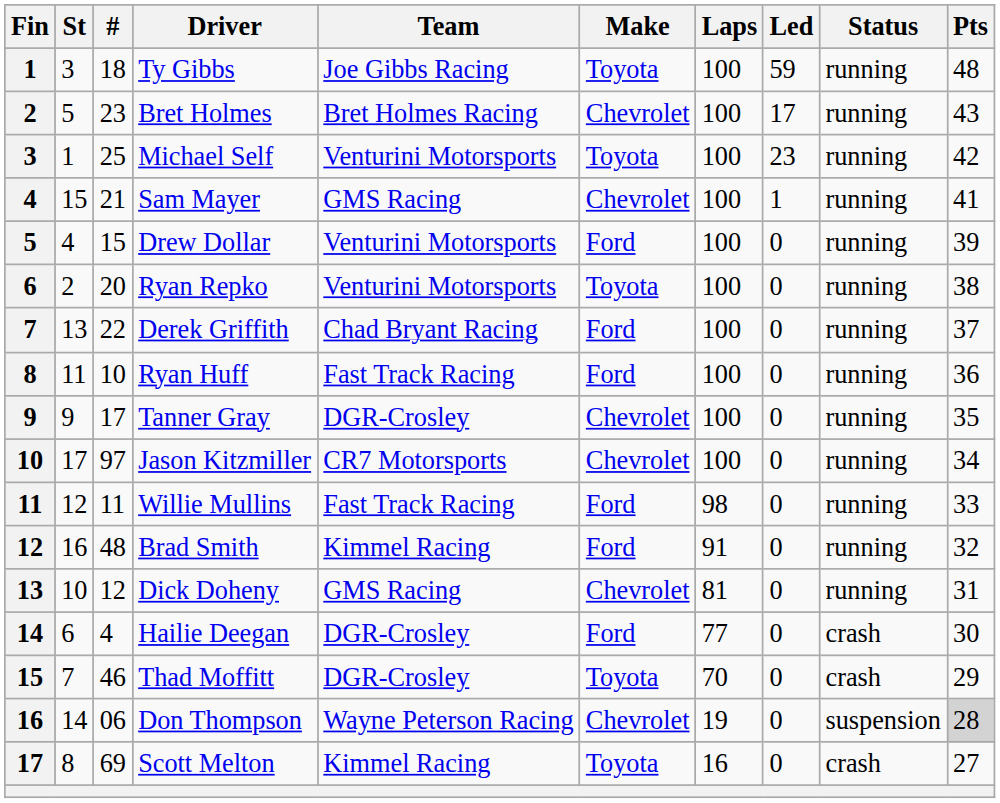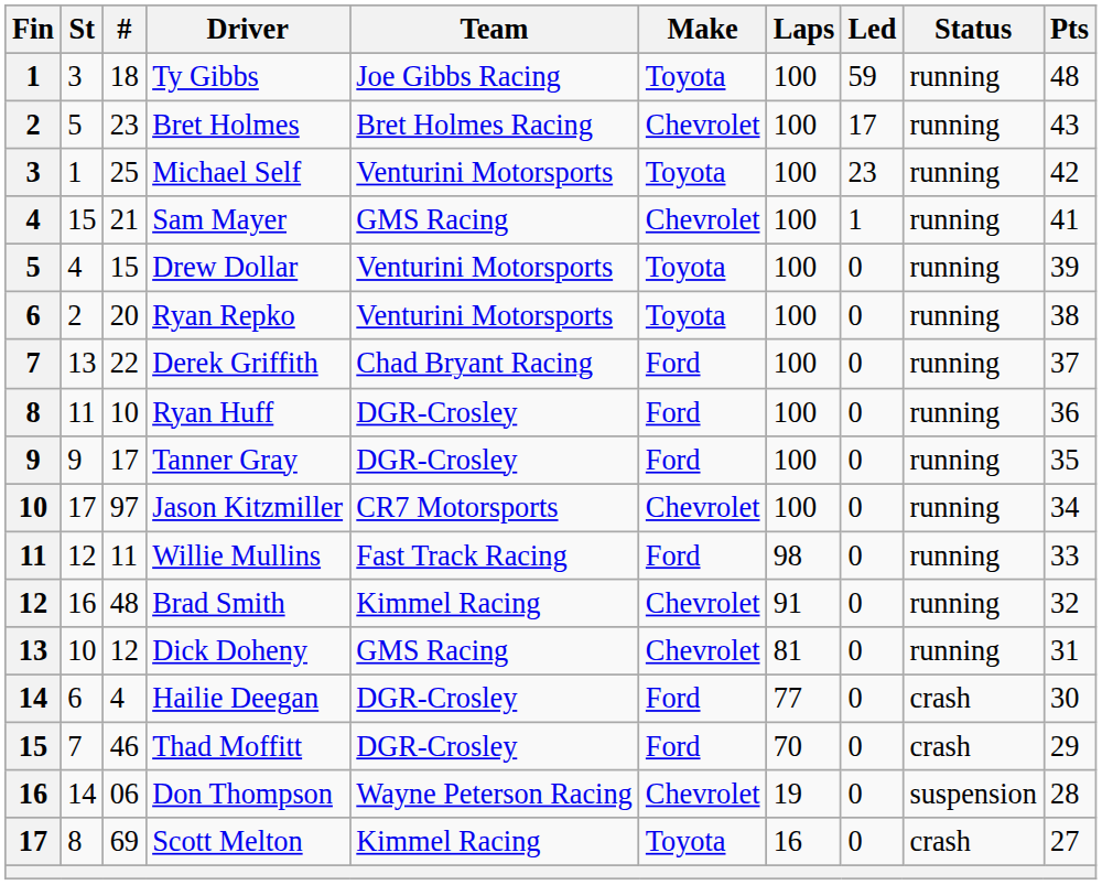Drew Dollar | Make: Ford -> Toyota
Ryan Huff | Team: Fast Track Racing -> DGR-Crosley
Tanner Gray | Make: Chevrolet -> Ford
Brad Smith | Make: Ford -> Chevrolet
Thad Moffitt | Make: Toyota -> Ford
Don Thompson | Pts: lightgrey background -> no background
